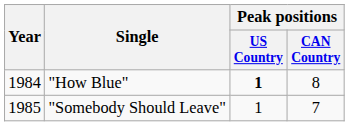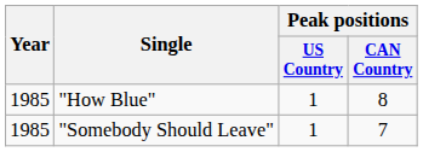"How Blue" | Year: 1984 -> 1985
"How Blue" | Peak positions / US Country: bold -> normal
